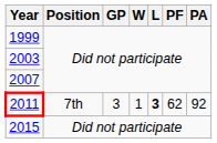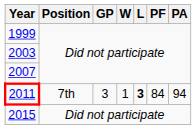2011 | PF: 62 -> 84
2011 | PA: 92 -> 94
